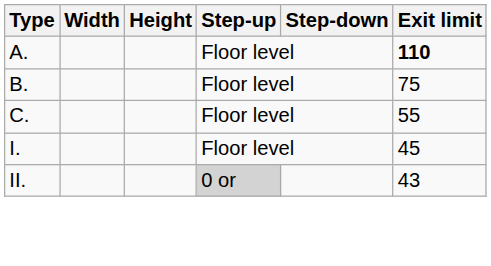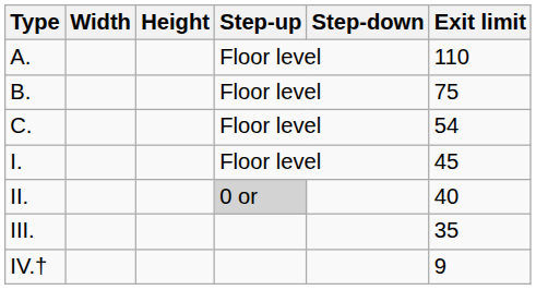A. | Exit limit: bold -> normal
C. | Exit limit: 55 -> 54
II. | Exit limit: 43 -> 40
+ row: III. | 35
+ row: IV.† | 9
